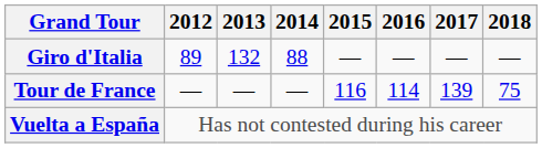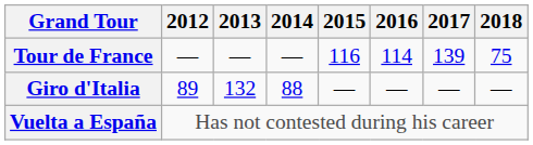rows swapped: Giro d'Italia <-> Tour de France
